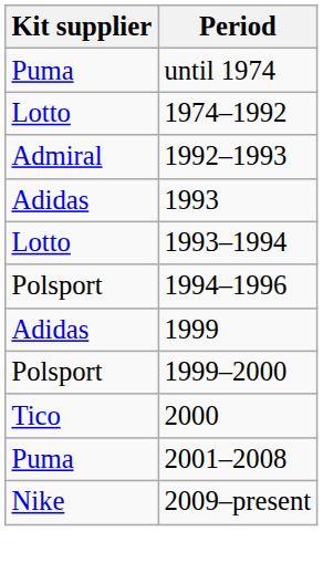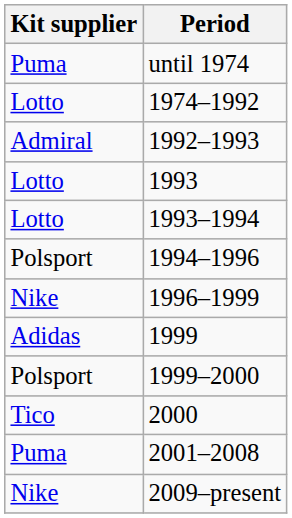1993 | Kit supplier: Adidas -> Lotto
+ row: Nike | 1996–1999
